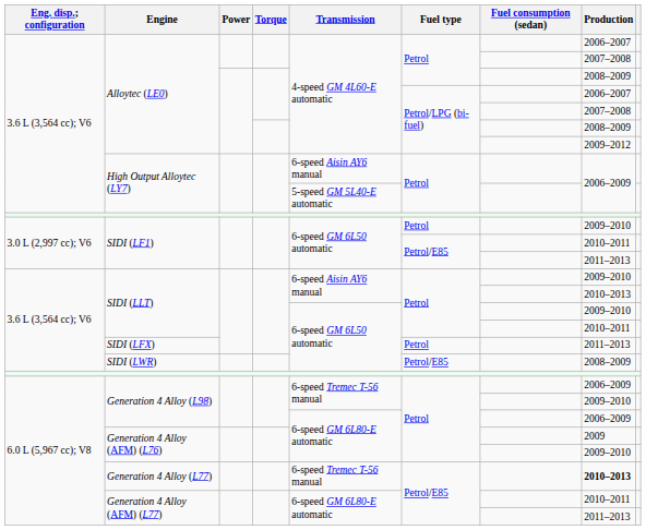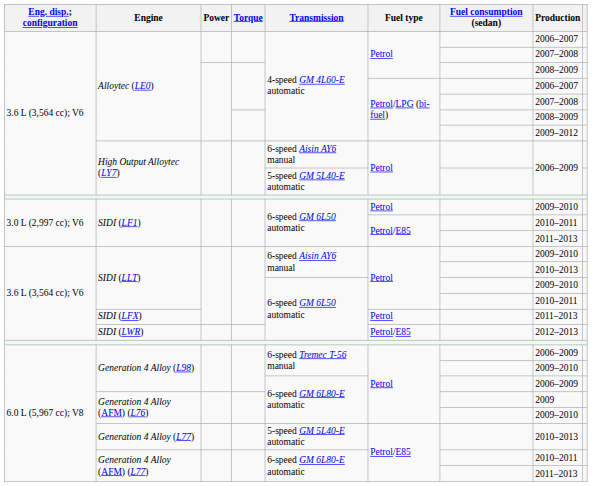SIDI (LWR) | Production: 2008–2009 -> 2012–2013
Generation 4 Alloy (L77) | Transmission: 6-speed Tremec T-56 manual -> 5-speed GM 5L40-E automatic
Generation 4 Alloy (L77) | Production: bold -> normal
